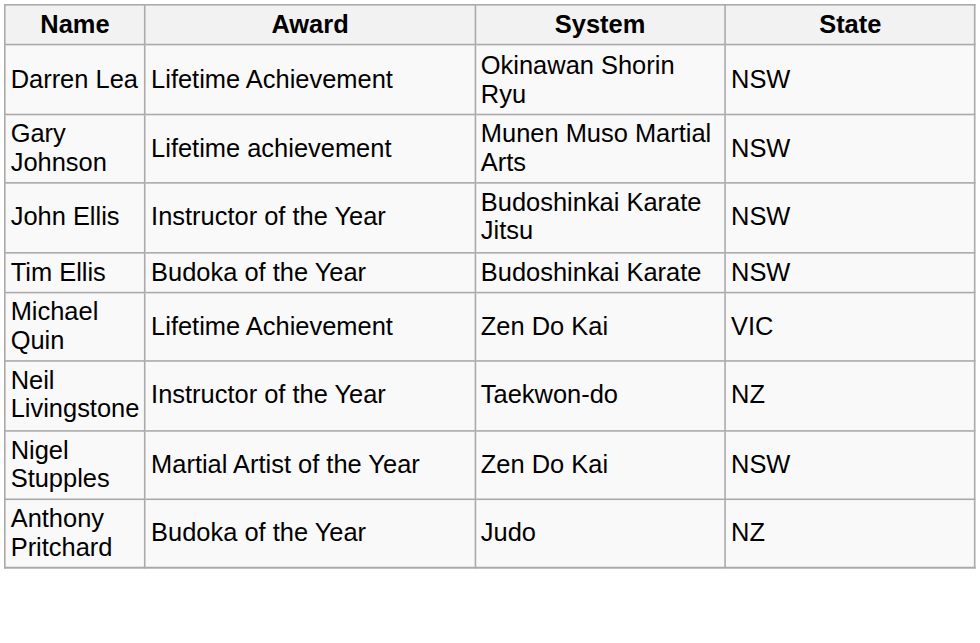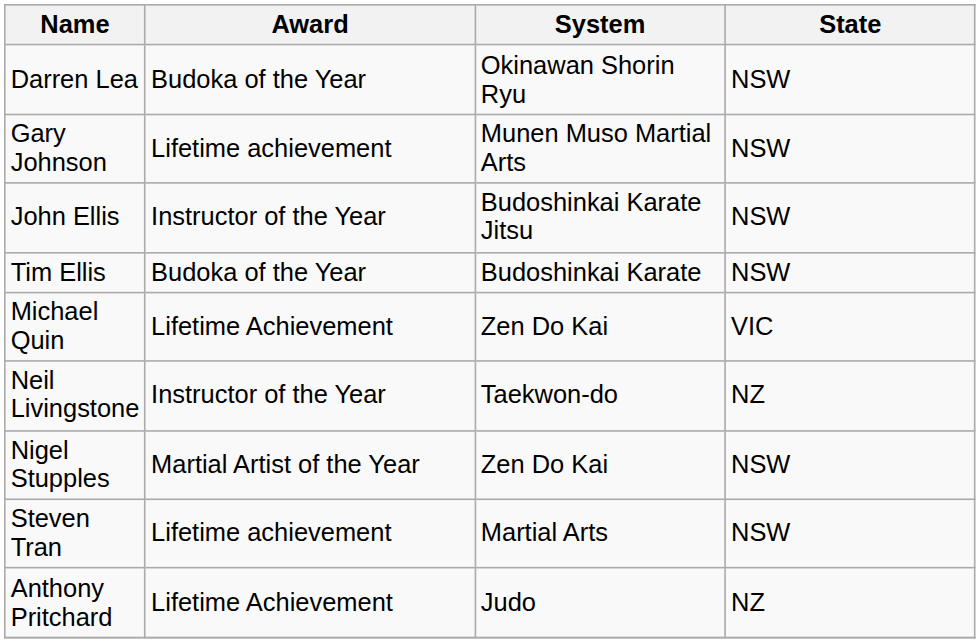Darren Lea | Award: Lifetime Achievement -> Budoka of the Year
+ row: Steven Tran | Lifetime achievement | Martial Arts | NSW
Anthony Pritchard | Award: Budoka of the Year -> Lifetime Achievement
